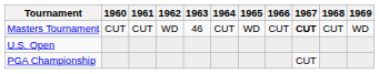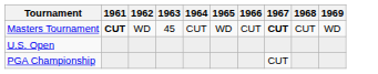- column: 1960 | CUT
Masters Tournament | 1961: normal -> bold
Masters Tournament | 1963: 46 -> 45
